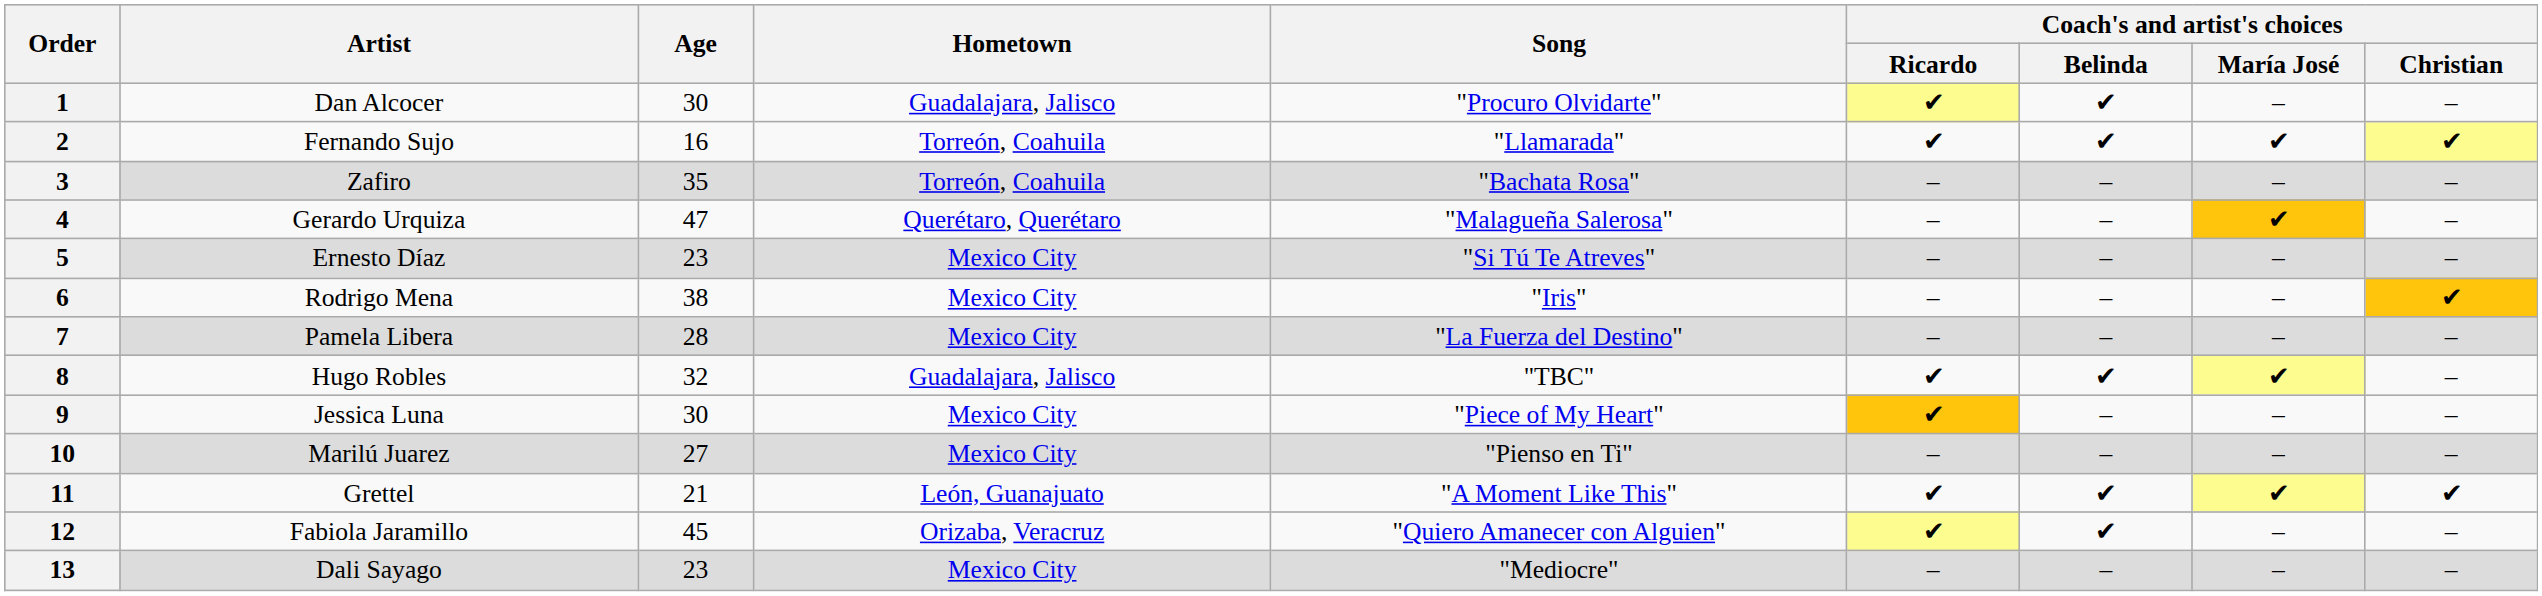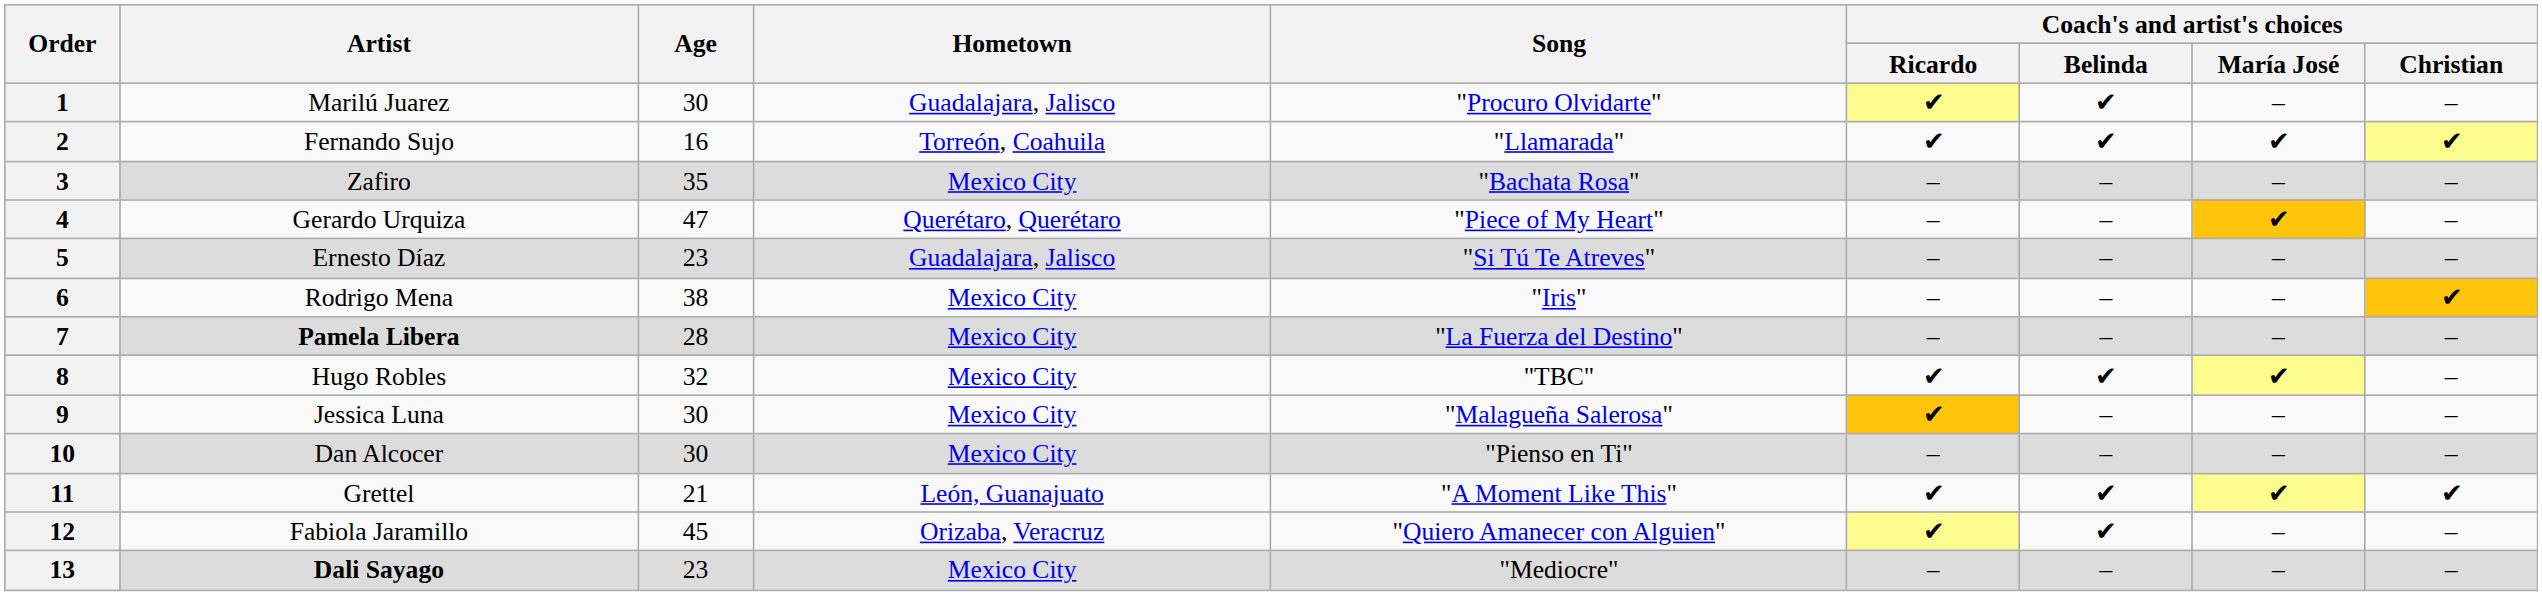1 | Artist: Dan Alcocer -> Marilú Juarez
3 | Hometown: Torreón, Coahuila -> Mexico City
4 | Song: "Malagueña Salerosa" -> "Piece of My Heart"
5 | Hometown: Mexico City -> Guadalajara, Jalisco
7 | Artist: normal -> bold
8 | Hometown: Guadalajara, Jalisco -> Mexico City
9 | Song: "Piece of My Heart" -> "Malagueña Salerosa"
10 | Artist: Marilú Juarez -> Dan Alcocer
10 | Age: 27 -> 30
13 | Artist: normal -> bold
